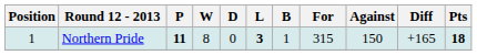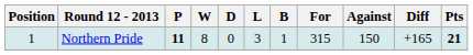Northern Pride | L: bold -> normal
Northern Pride | Pts: 18 -> 21
